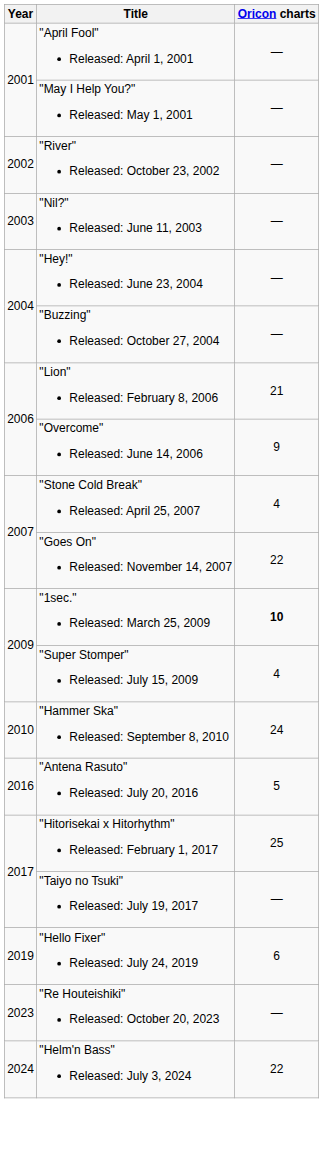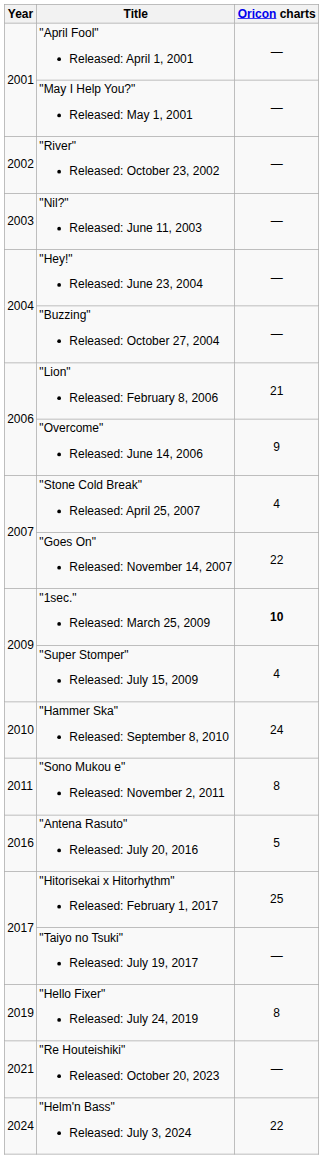+ row: 2011 | "Sono Mukou e" Released: November 2, 2011 | 8
"Hello Fixer" Released: July 24, 2019 | Oricon charts: 6 -> 8
"Re Houteishiki" Released: October 20, 2023 | Year: 2023 -> 2021
